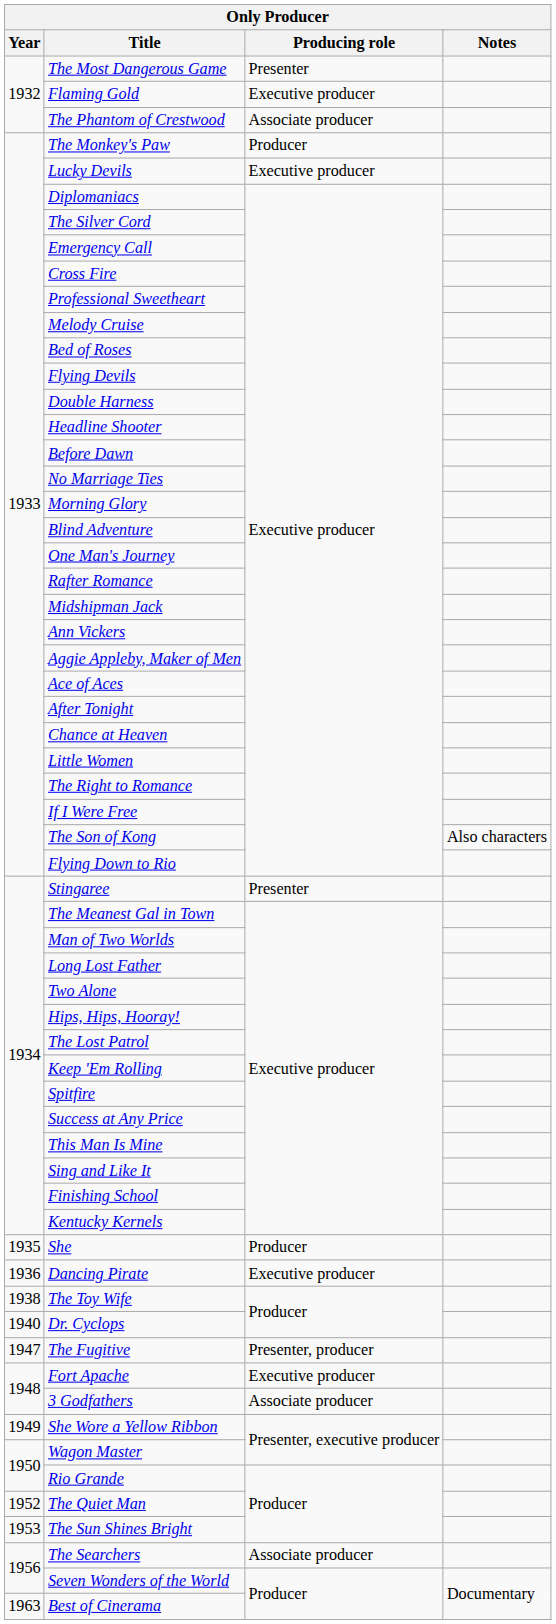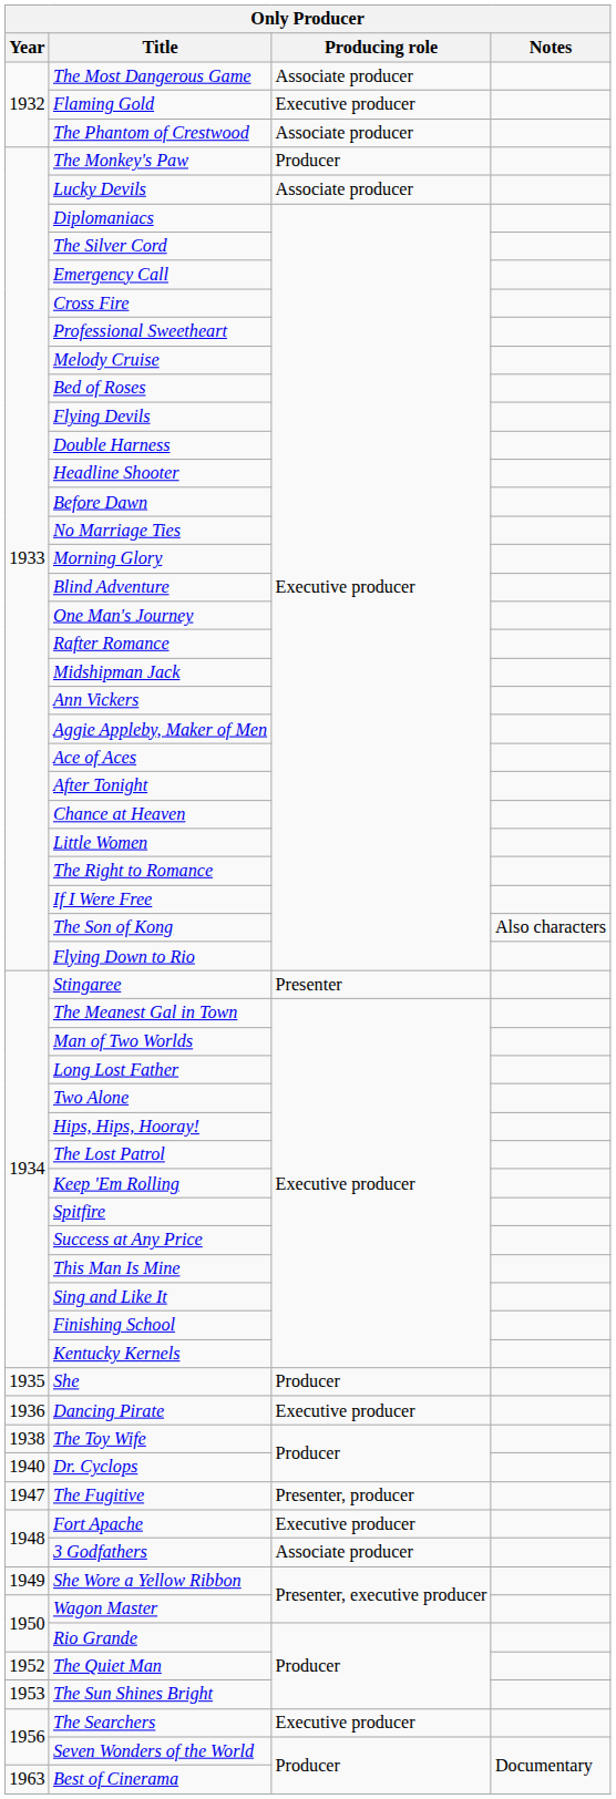The Most Dangerous Game | Producing role: Presenter -> Associate producer
Lucky Devils | Producing role: Executive producer -> Associate producer
The Searchers | Producing role: Associate producer -> Executive producer
